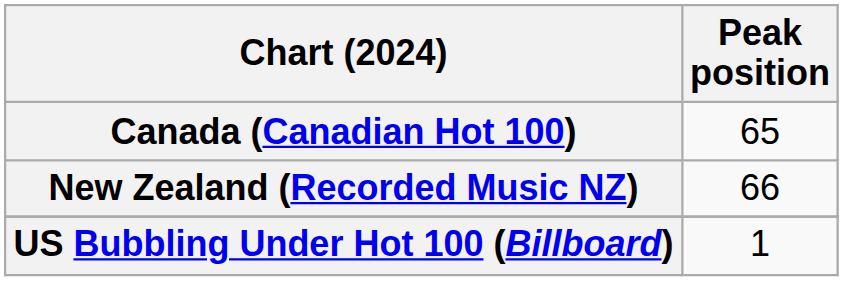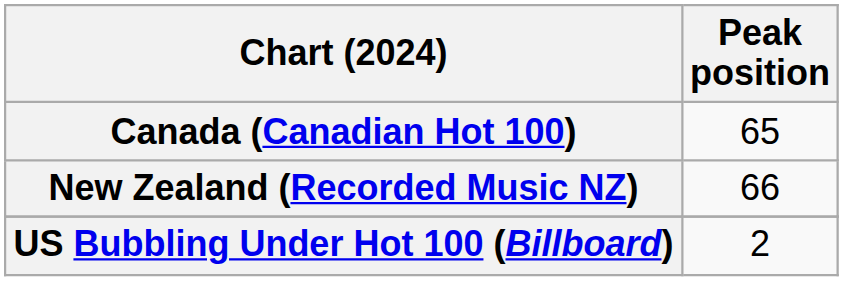US Bubbling Under Hot 100 (Billboard) | Peak position: 1 -> 2
